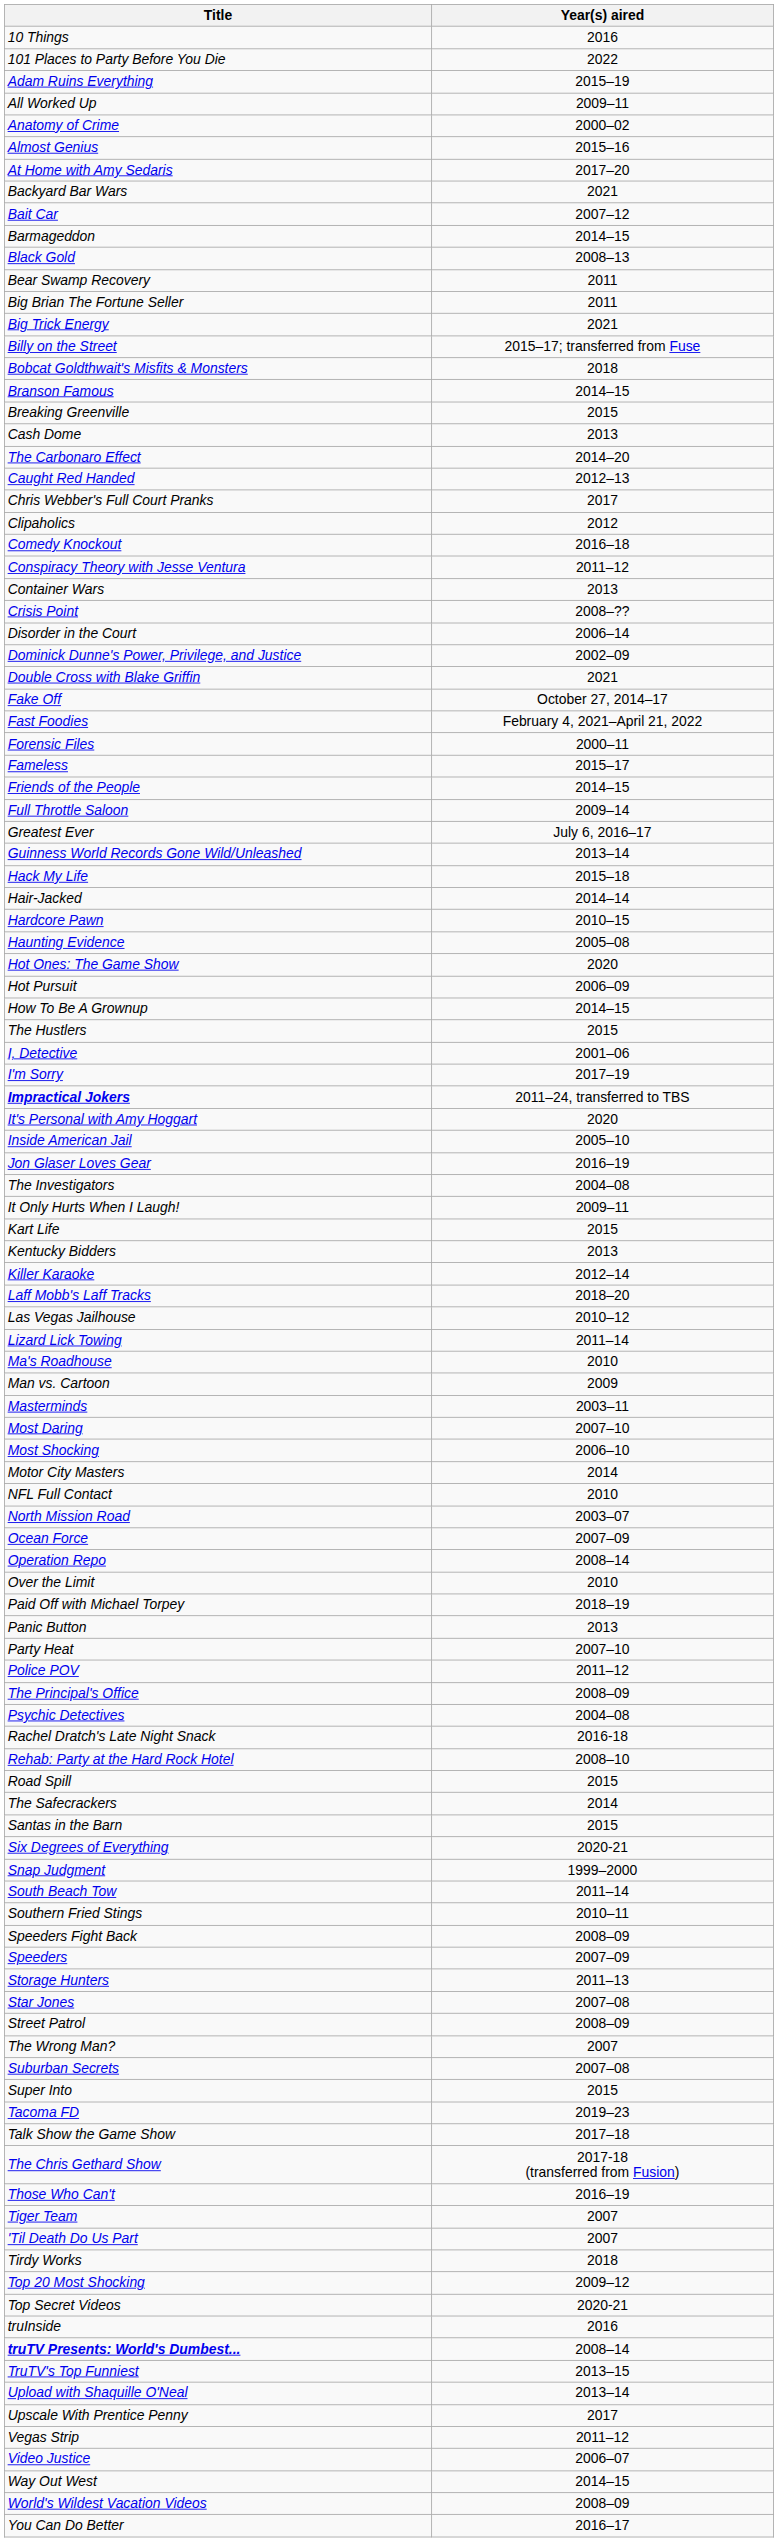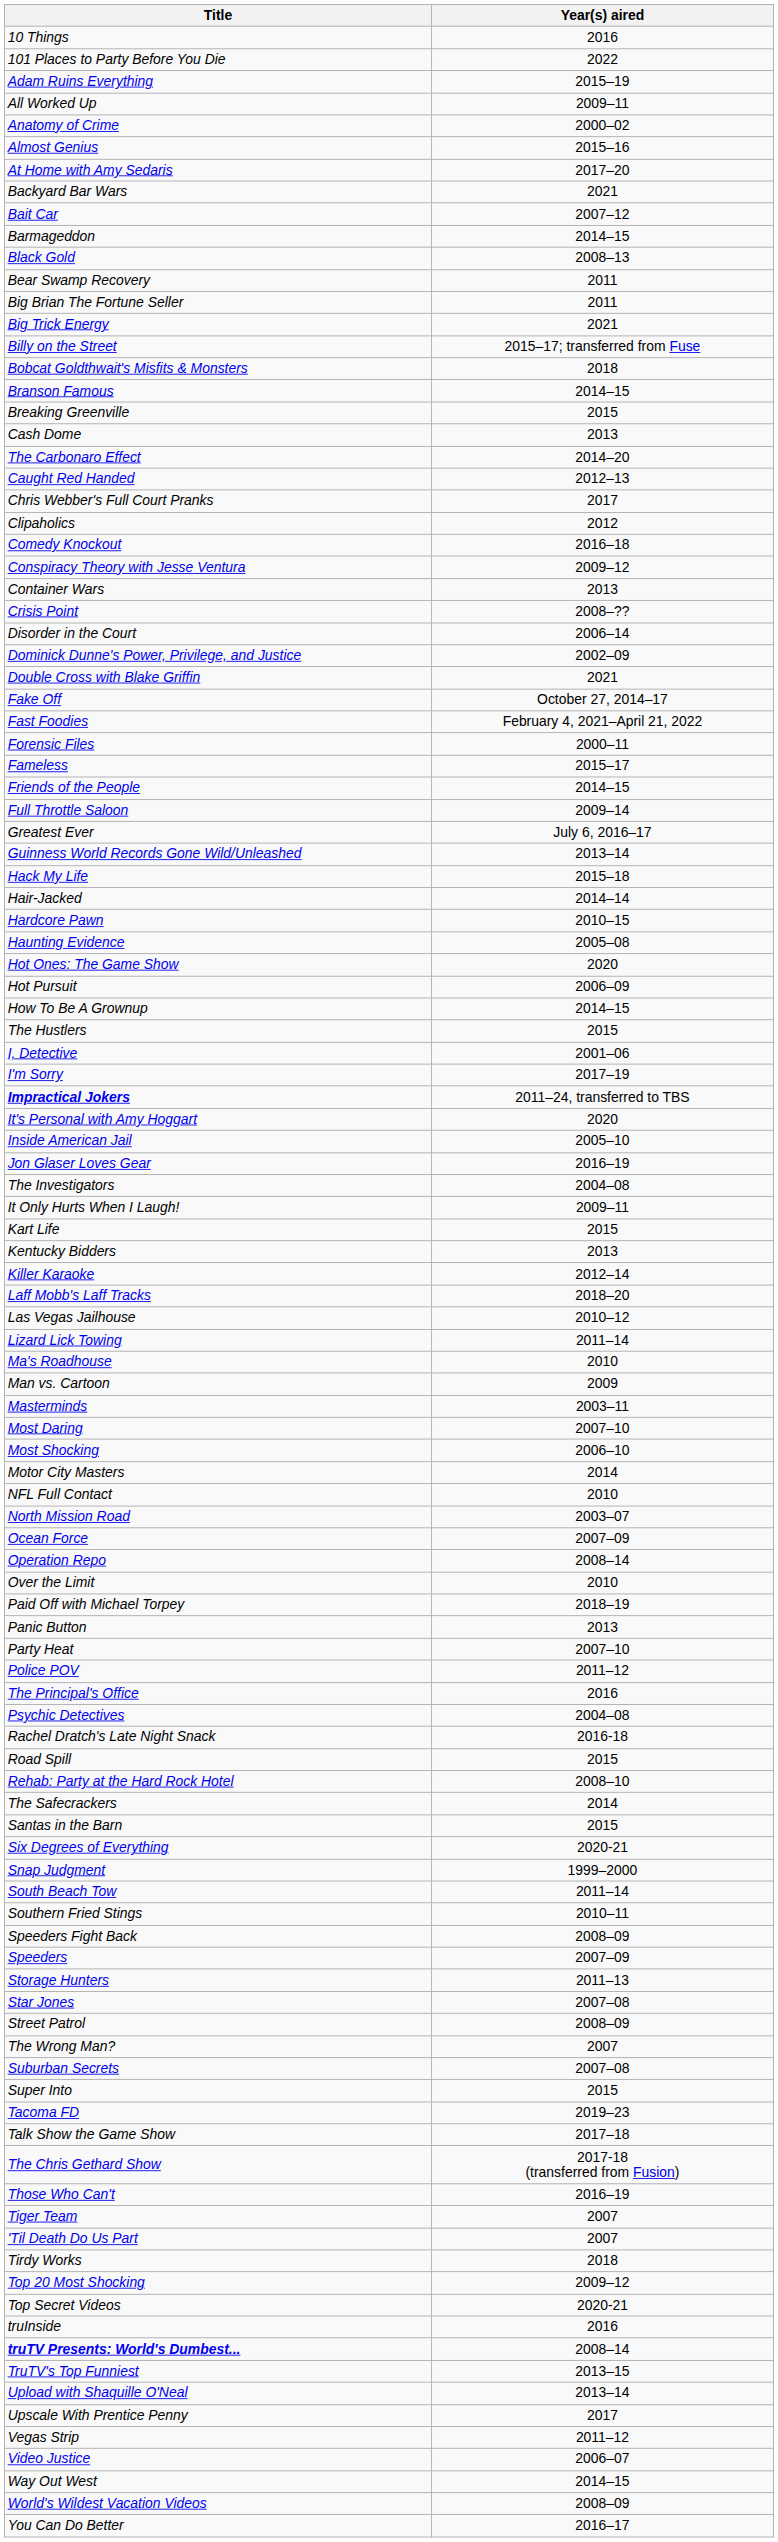Conspiracy Theory with Jesse Ventura | Year(s) aired: 2011–12 -> 2009–12
The Principal's Office | Year(s) aired: 2008–09 -> 2016
rows swapped: Rehab: Party at the Hard Rock Hotel <-> Road Spill
